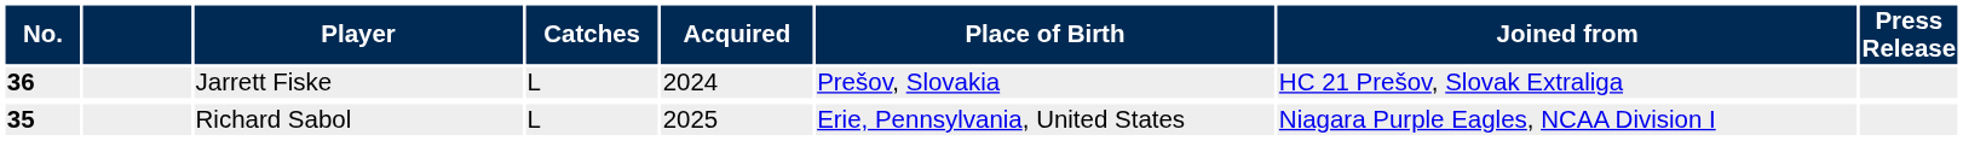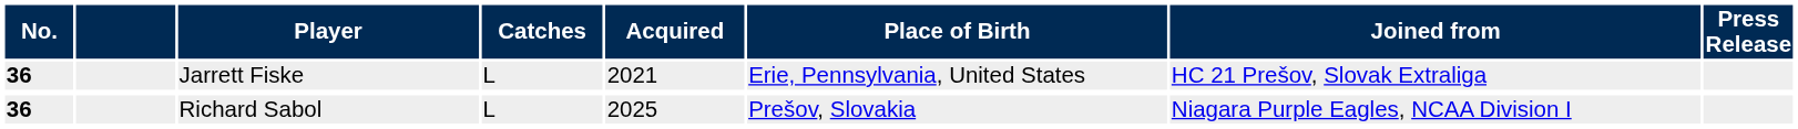Jarrett Fiske | Acquired: 2024 -> 2021
Jarrett Fiske | Place of Birth: Prešov, Slovakia -> Erie, Pennsylvania, United States
Richard Sabol | No.: 35 -> 36
Richard Sabol | Place of Birth: Erie, Pennsylvania, United States -> Prešov, Slovakia
